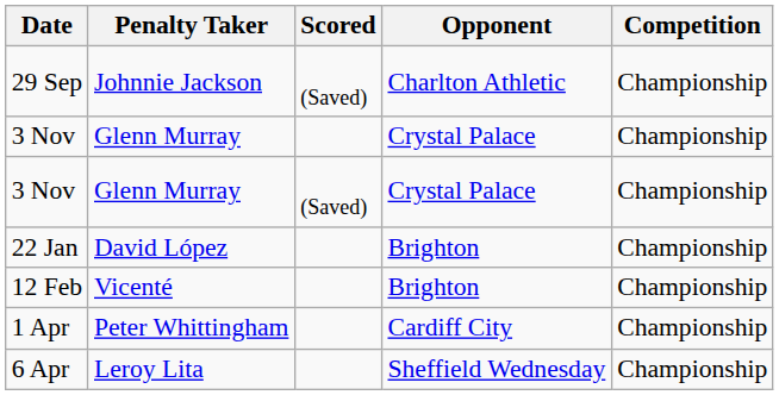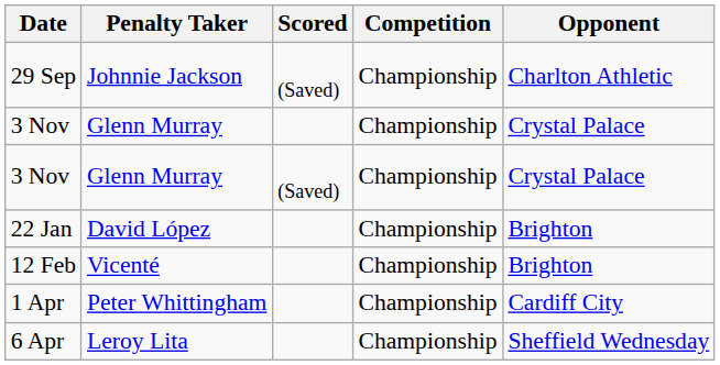columns swapped: Opponent <-> Competition
